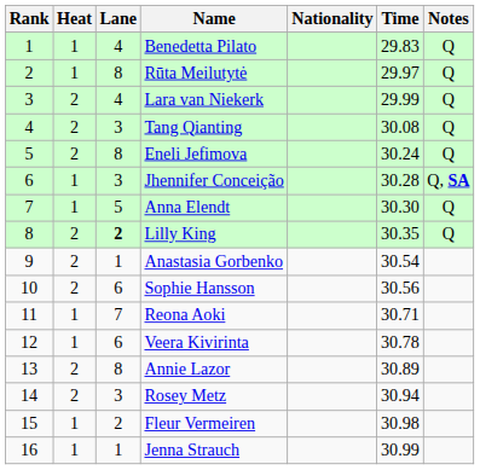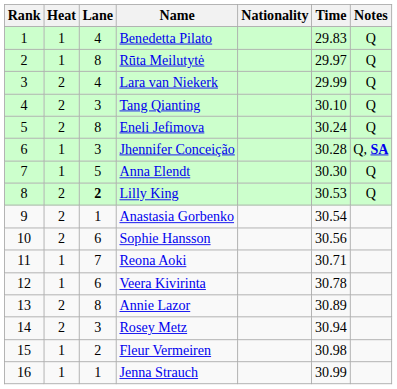Tang Qianting | Time: 30.08 -> 30.10
Lilly King | Time: 30.35 -> 30.53
